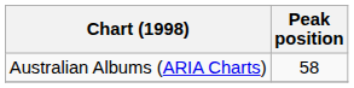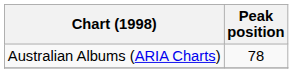Australian Albums (ARIA Charts) | Peak position: 58 -> 78
